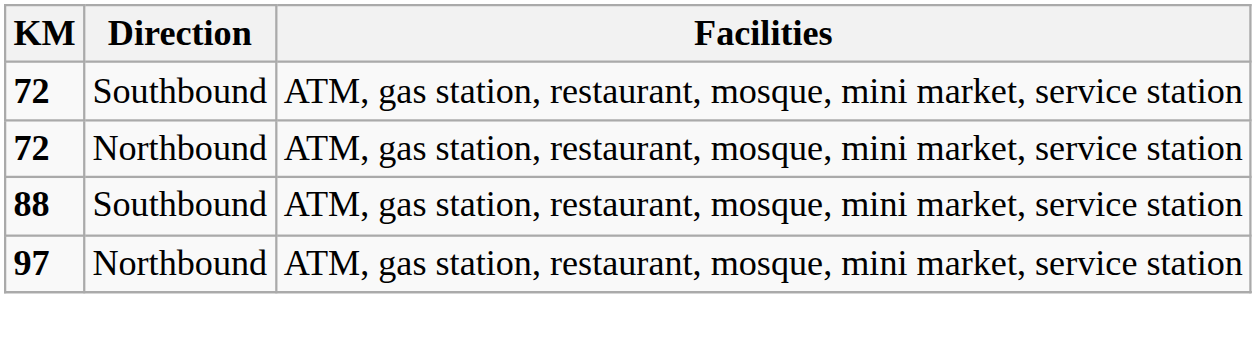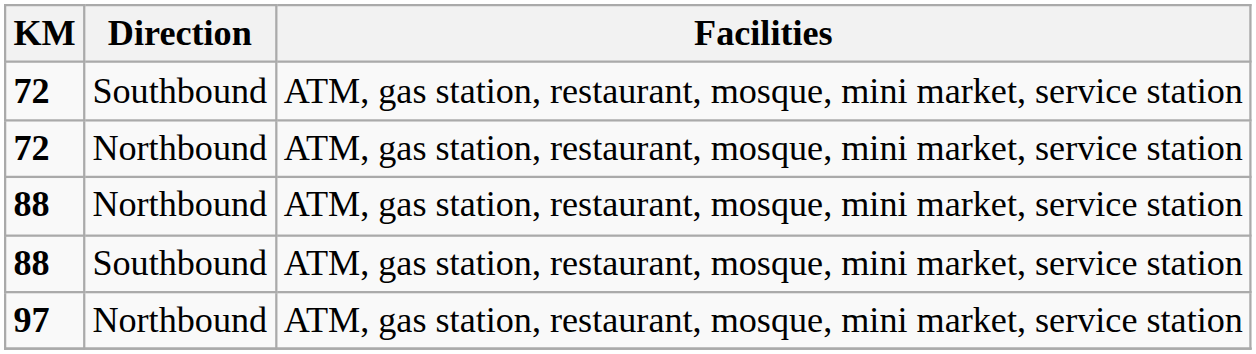+ row: 88 | Northbound | ATM, gas station, restaurant, mosque, mini market, service station
